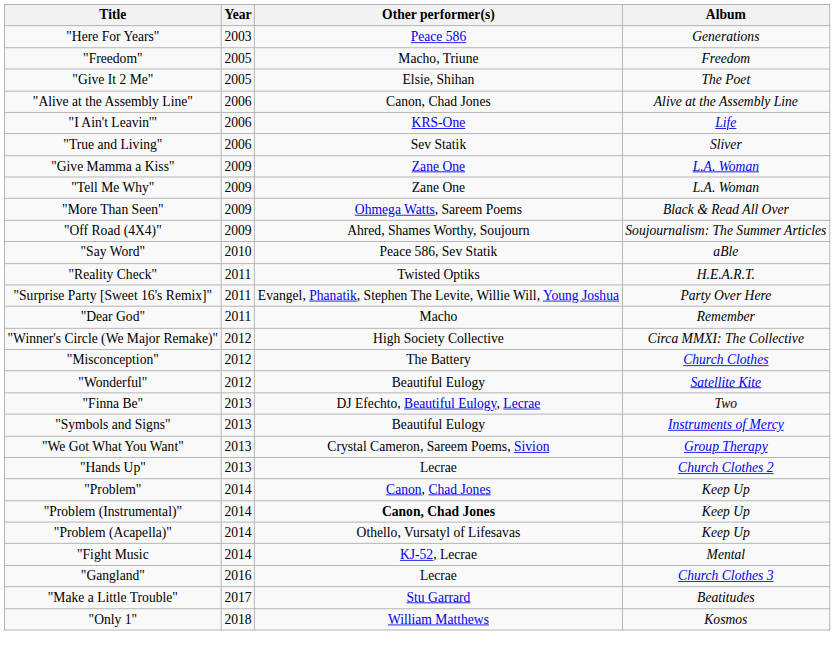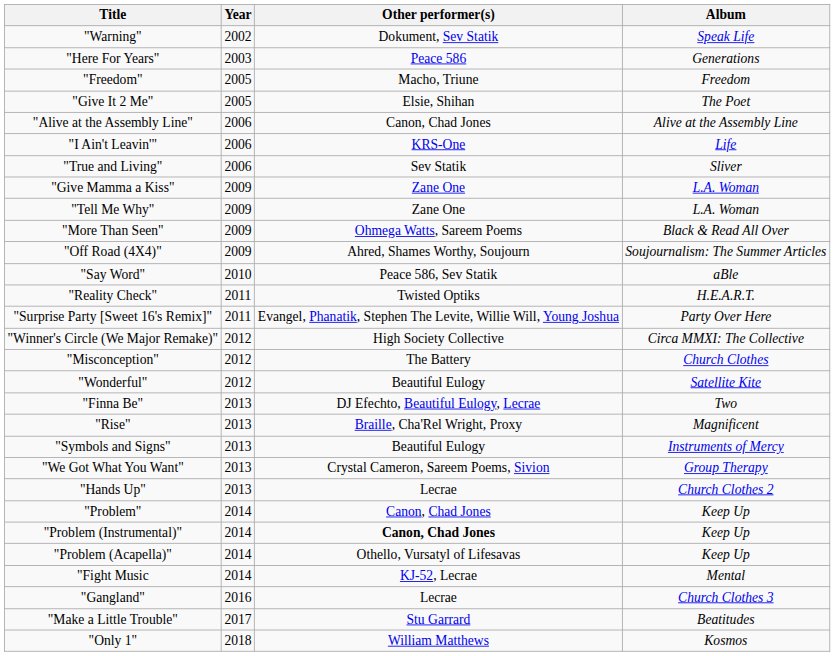+ row: "Warning" | 2002 | Dokument, Sev Statik | Speak Life
- row: "Dear God" | 2011 | Macho | Remember
+ row: "Rise" | 2013 | Braille, Cha'Rel Wright, Proxy | Magnificent
